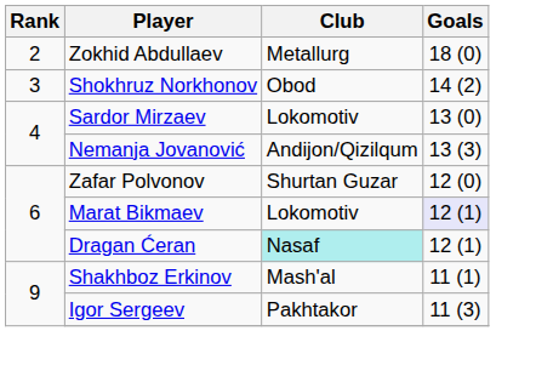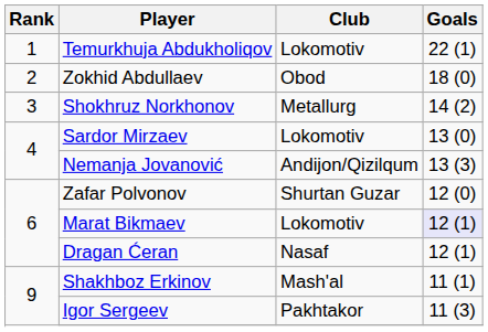+ row: 1 | Temurkhuja Abdukholiqov | Lokomotiv | 22 (1)
Zokhid Abdullaev | Club: Metallurg -> Obod
Shokhruz Norkhonov | Club: Obod -> Metallurg
Dragan Ćeran | Club: paleturquoise background -> no background
